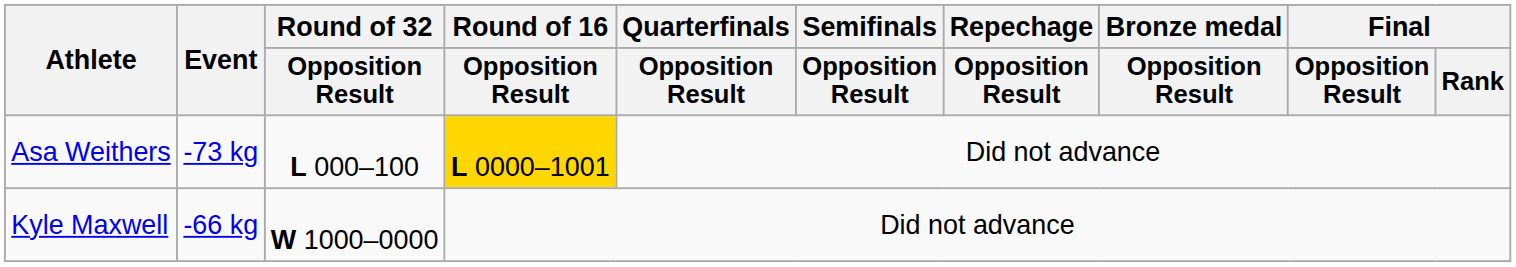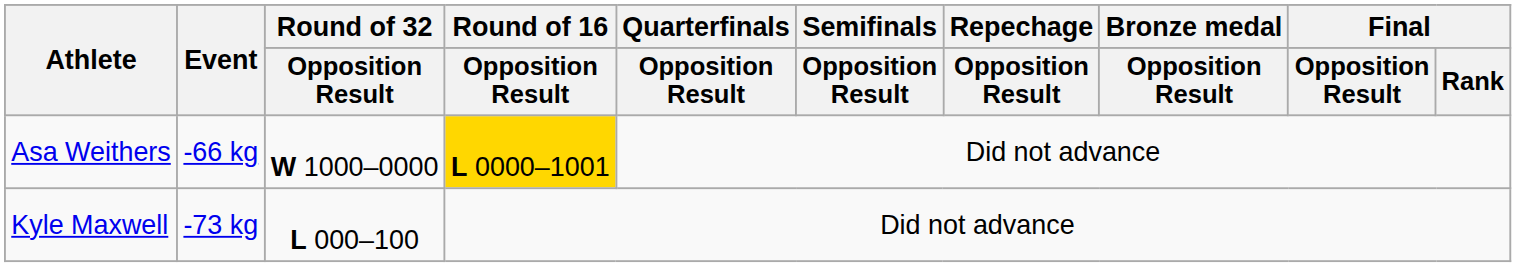Asa Weithers | Event: -73 kg -> -66 kg
Asa Weithers | Round of 32 / Opposition Result: L 000–100 -> W 1000–0000
Kyle Maxwell | Event: -66 kg -> -73 kg
Kyle Maxwell | Round of 32 / Opposition Result: W 1000–0000 -> L 000–100
